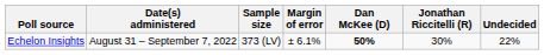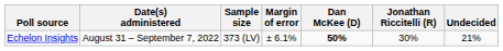Echelon Insights | Undecided: 22% -> 21%
